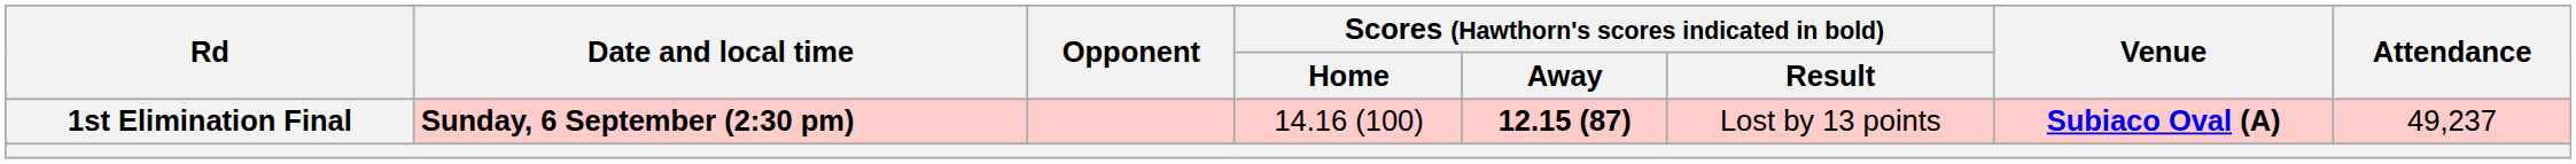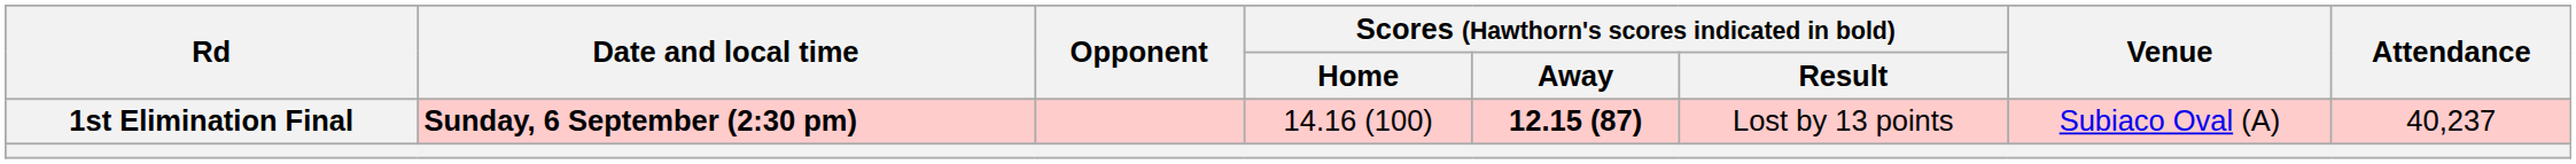1st Elimination Final | Venue: bold -> normal
1st Elimination Final | Attendance: 49,237 -> 40,237
